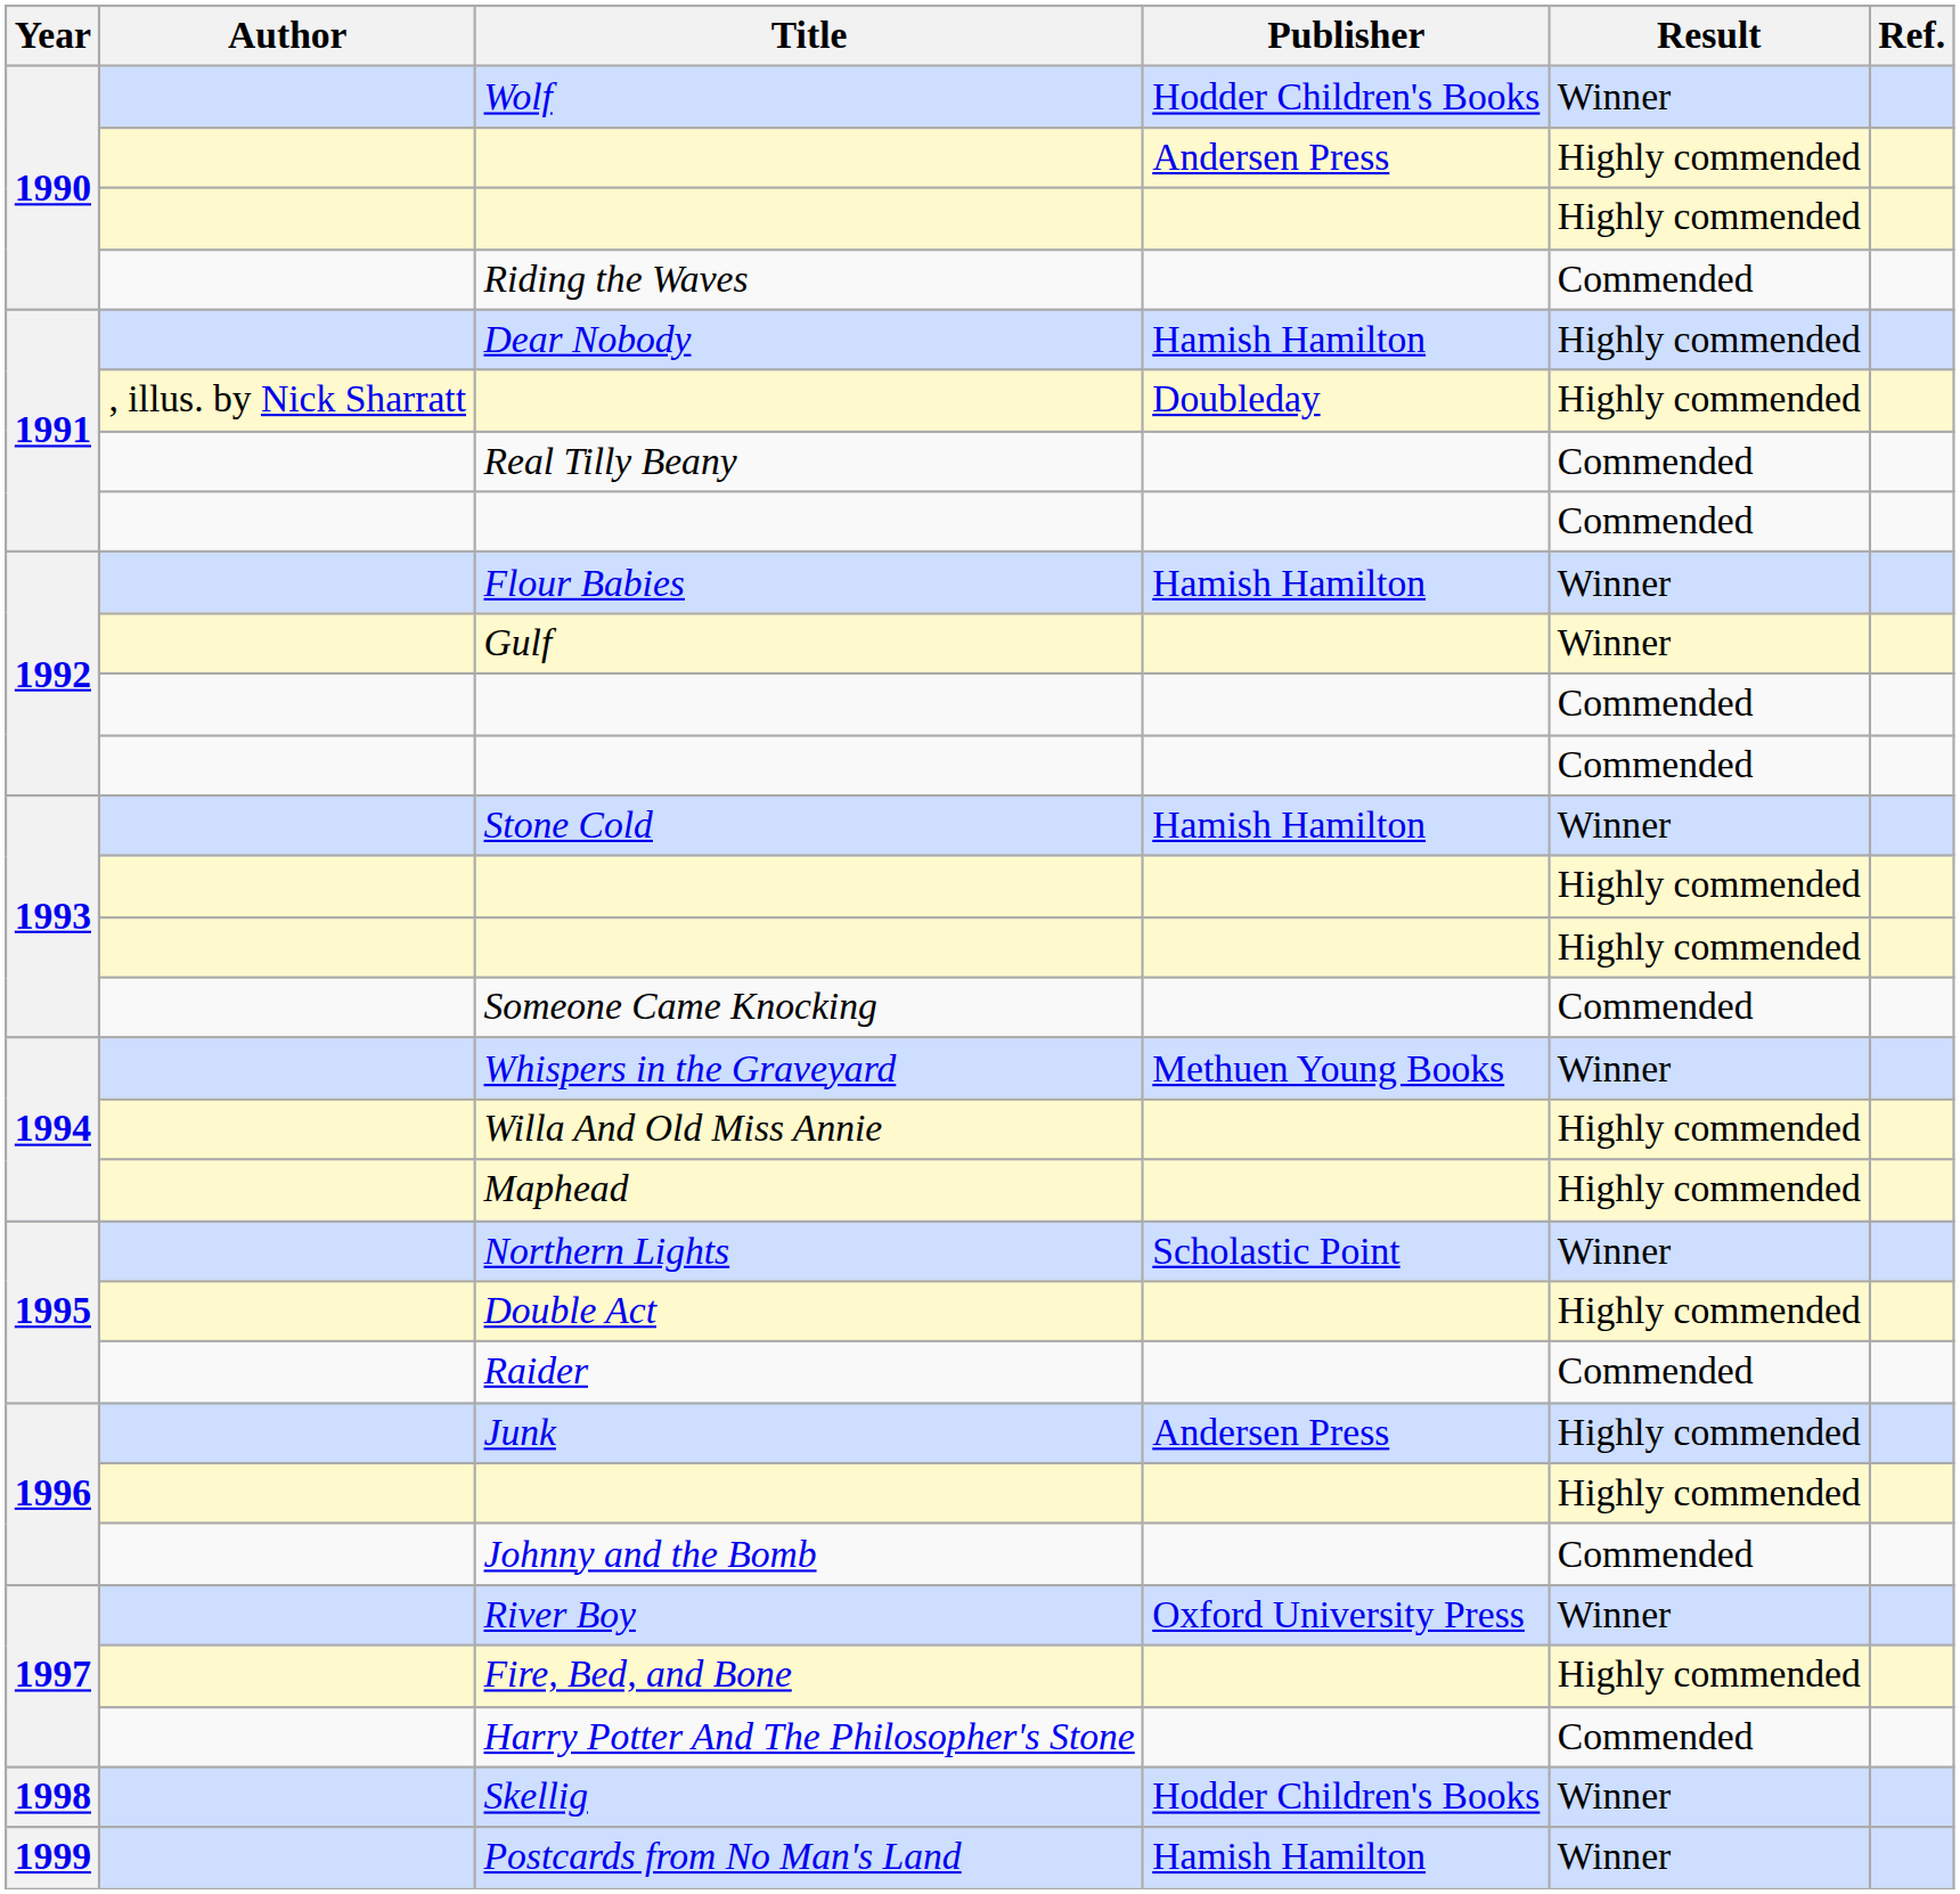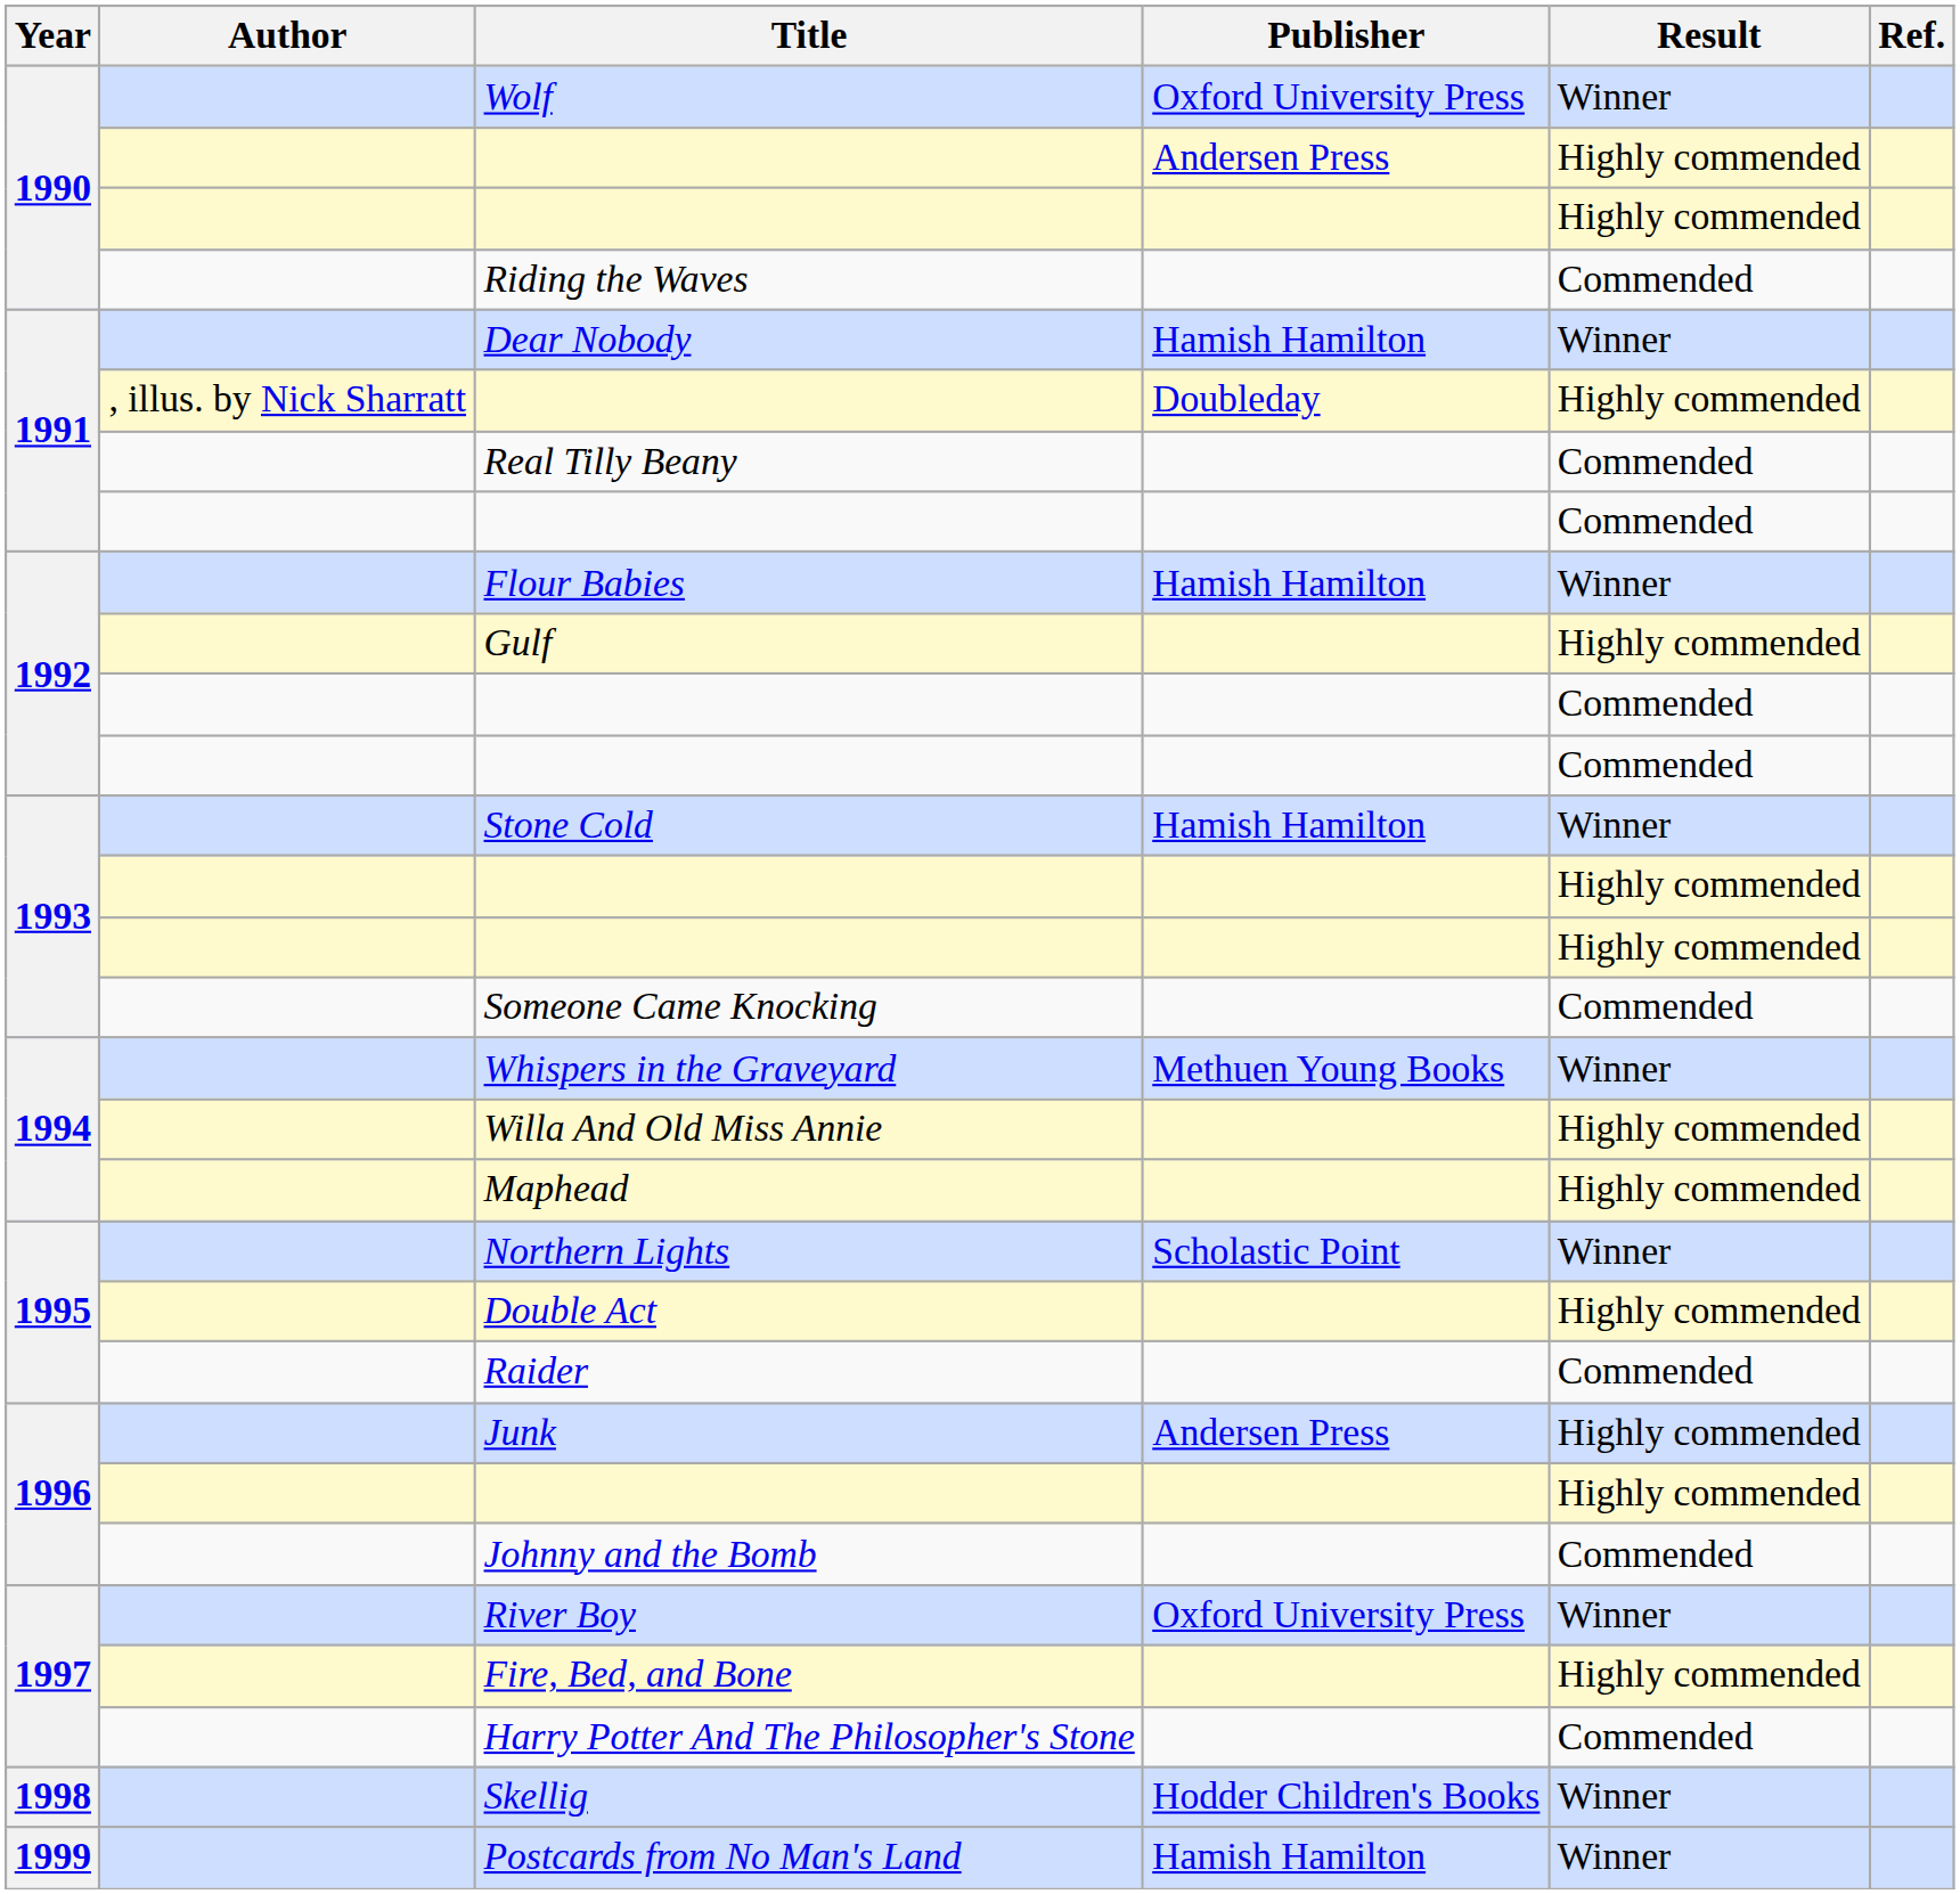Wolf | Publisher: Hodder Children's Books -> Oxford University Press
Dear Nobody | Result: Highly commended -> Winner
Gulf | Result: Winner -> Highly commended
